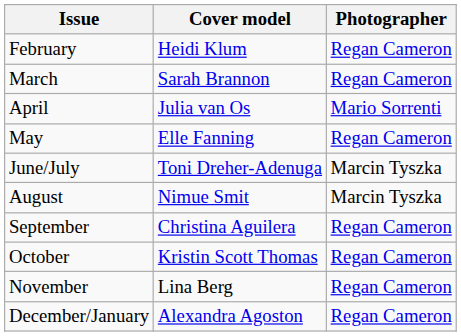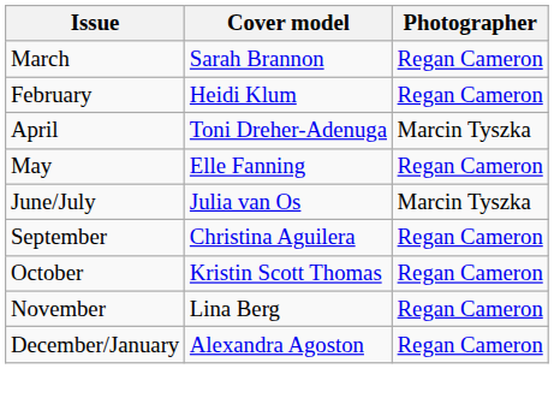rows swapped: February <-> March
April | Cover model: Julia van Os -> Toni Dreher-Adenuga
April | Photographer: Mario Sorrenti -> Marcin Tyszka
June/July | Cover model: Toni Dreher-Adenuga -> Julia van Os
- row: August | Nimue Smit | Marcin Tyszka
